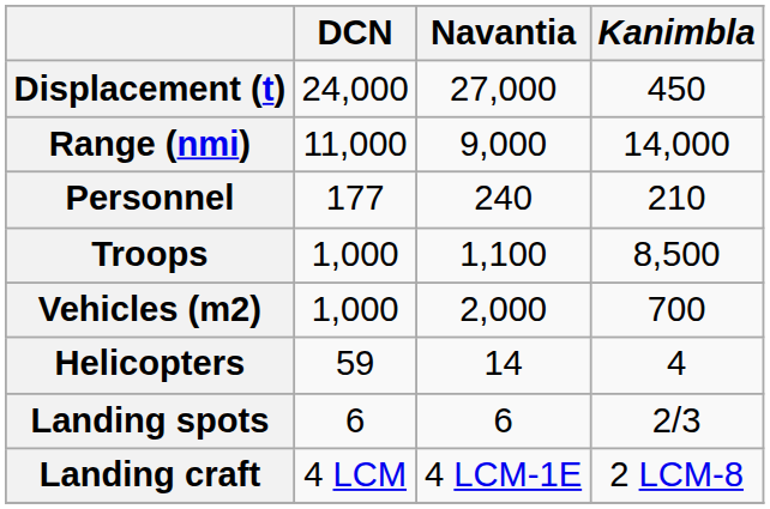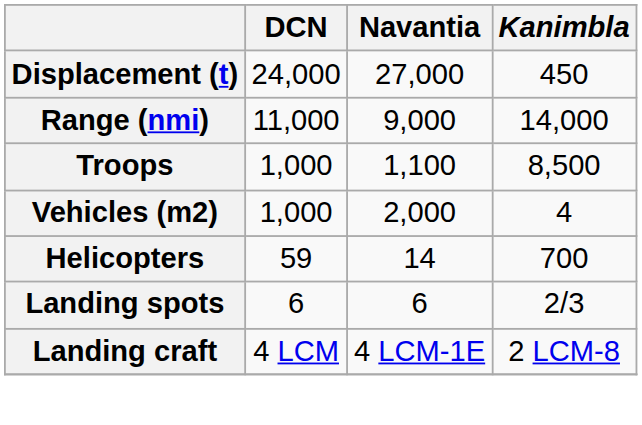- row: Personnel | 177 | 240 | 210
Vehicles (m2) | Kanimbla: 700 -> 4
Helicopters | Kanimbla: 4 -> 700
